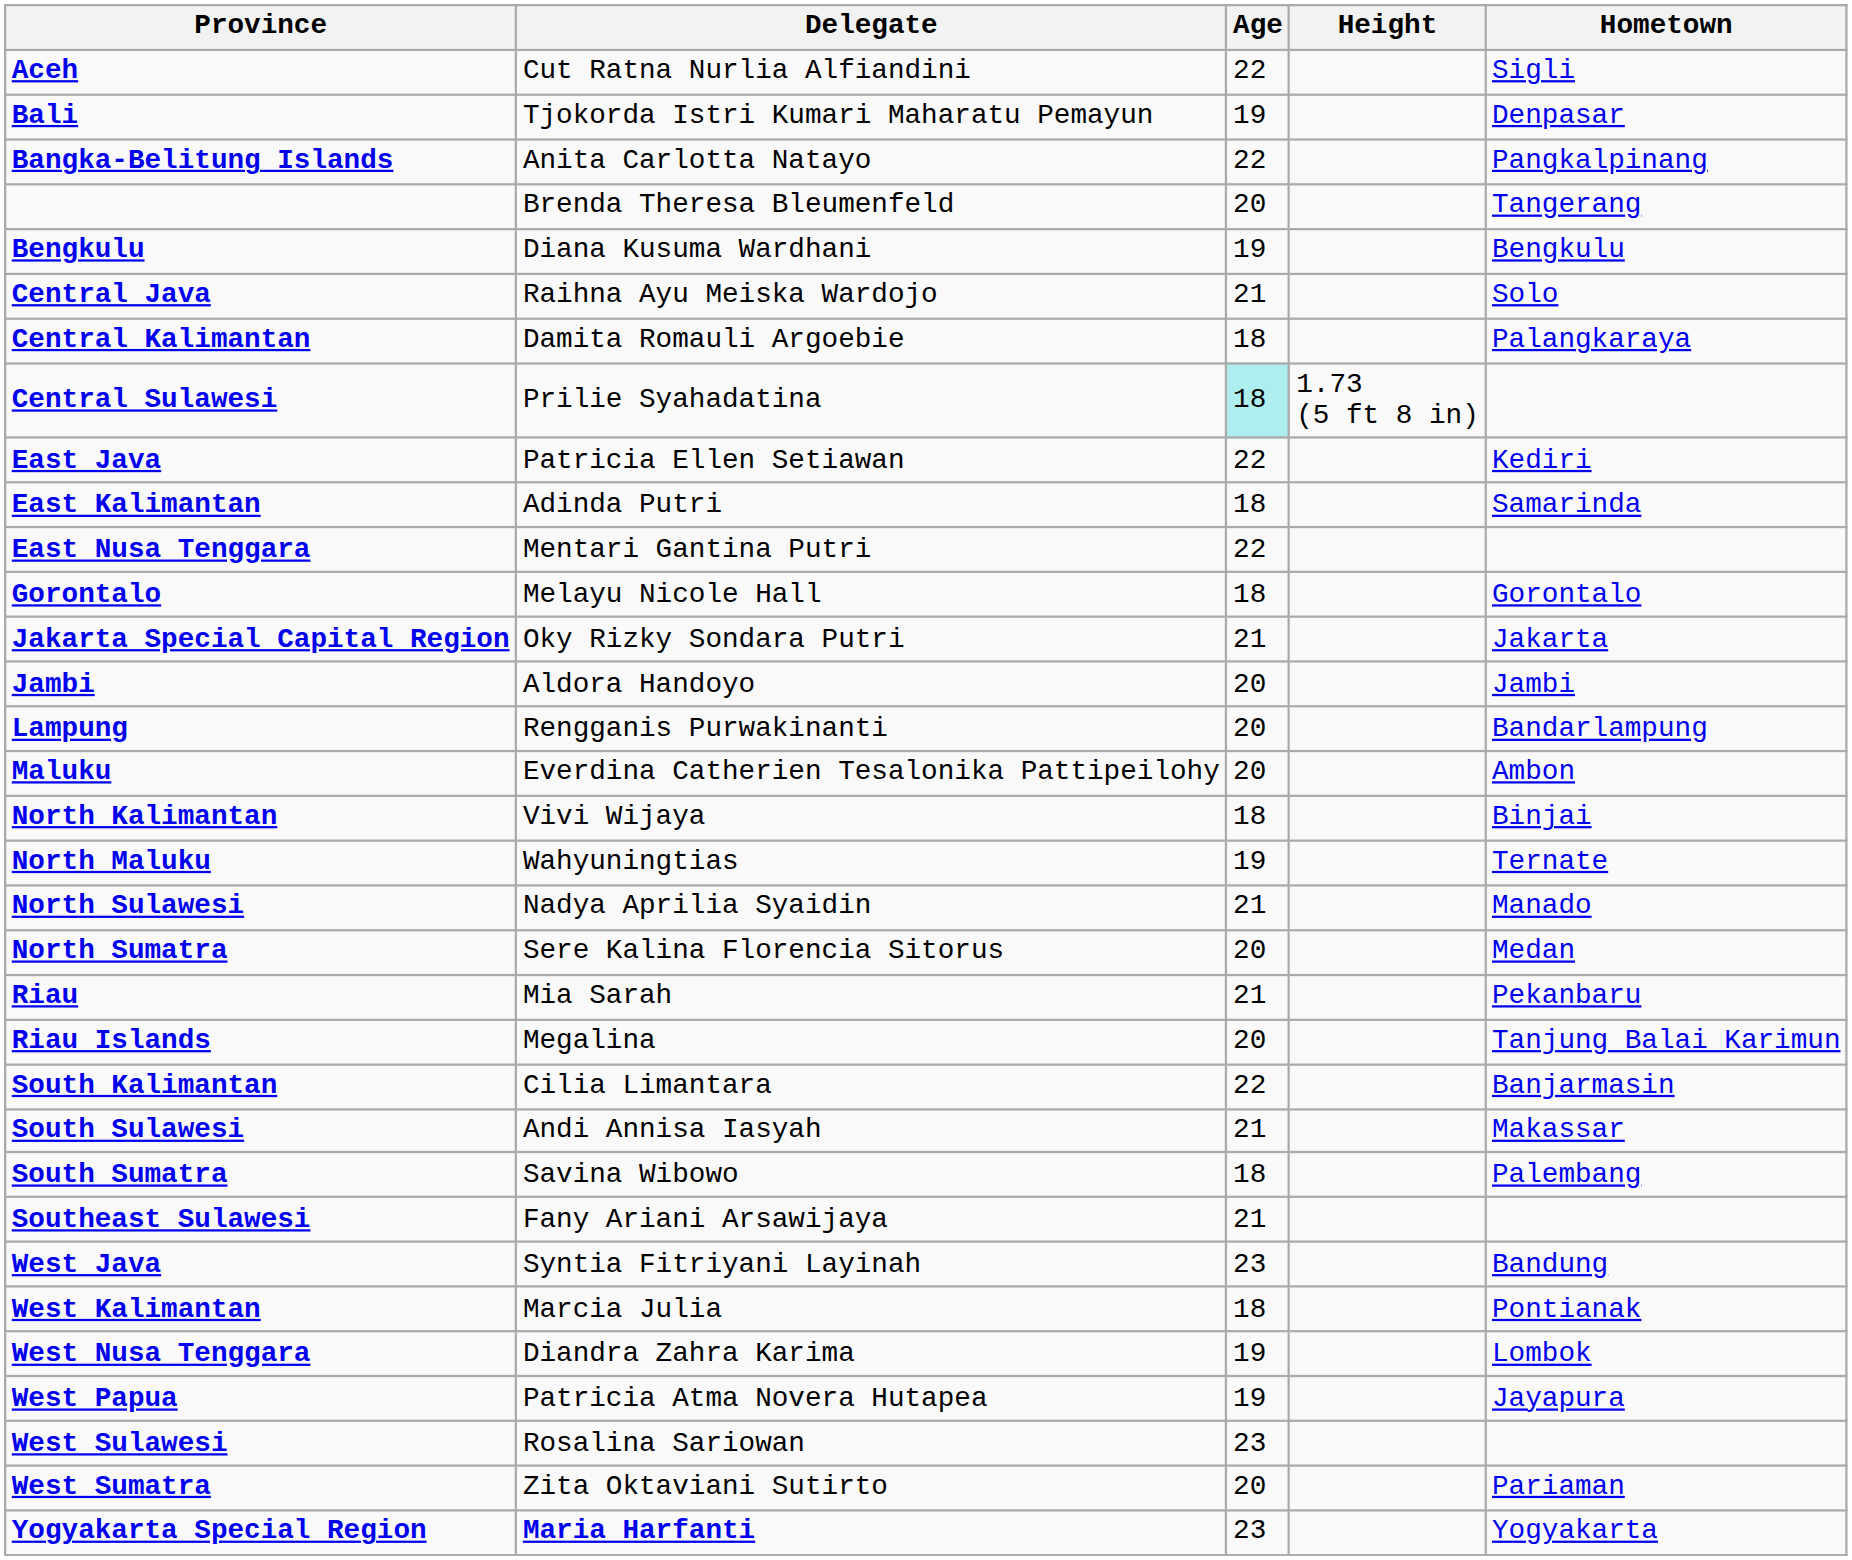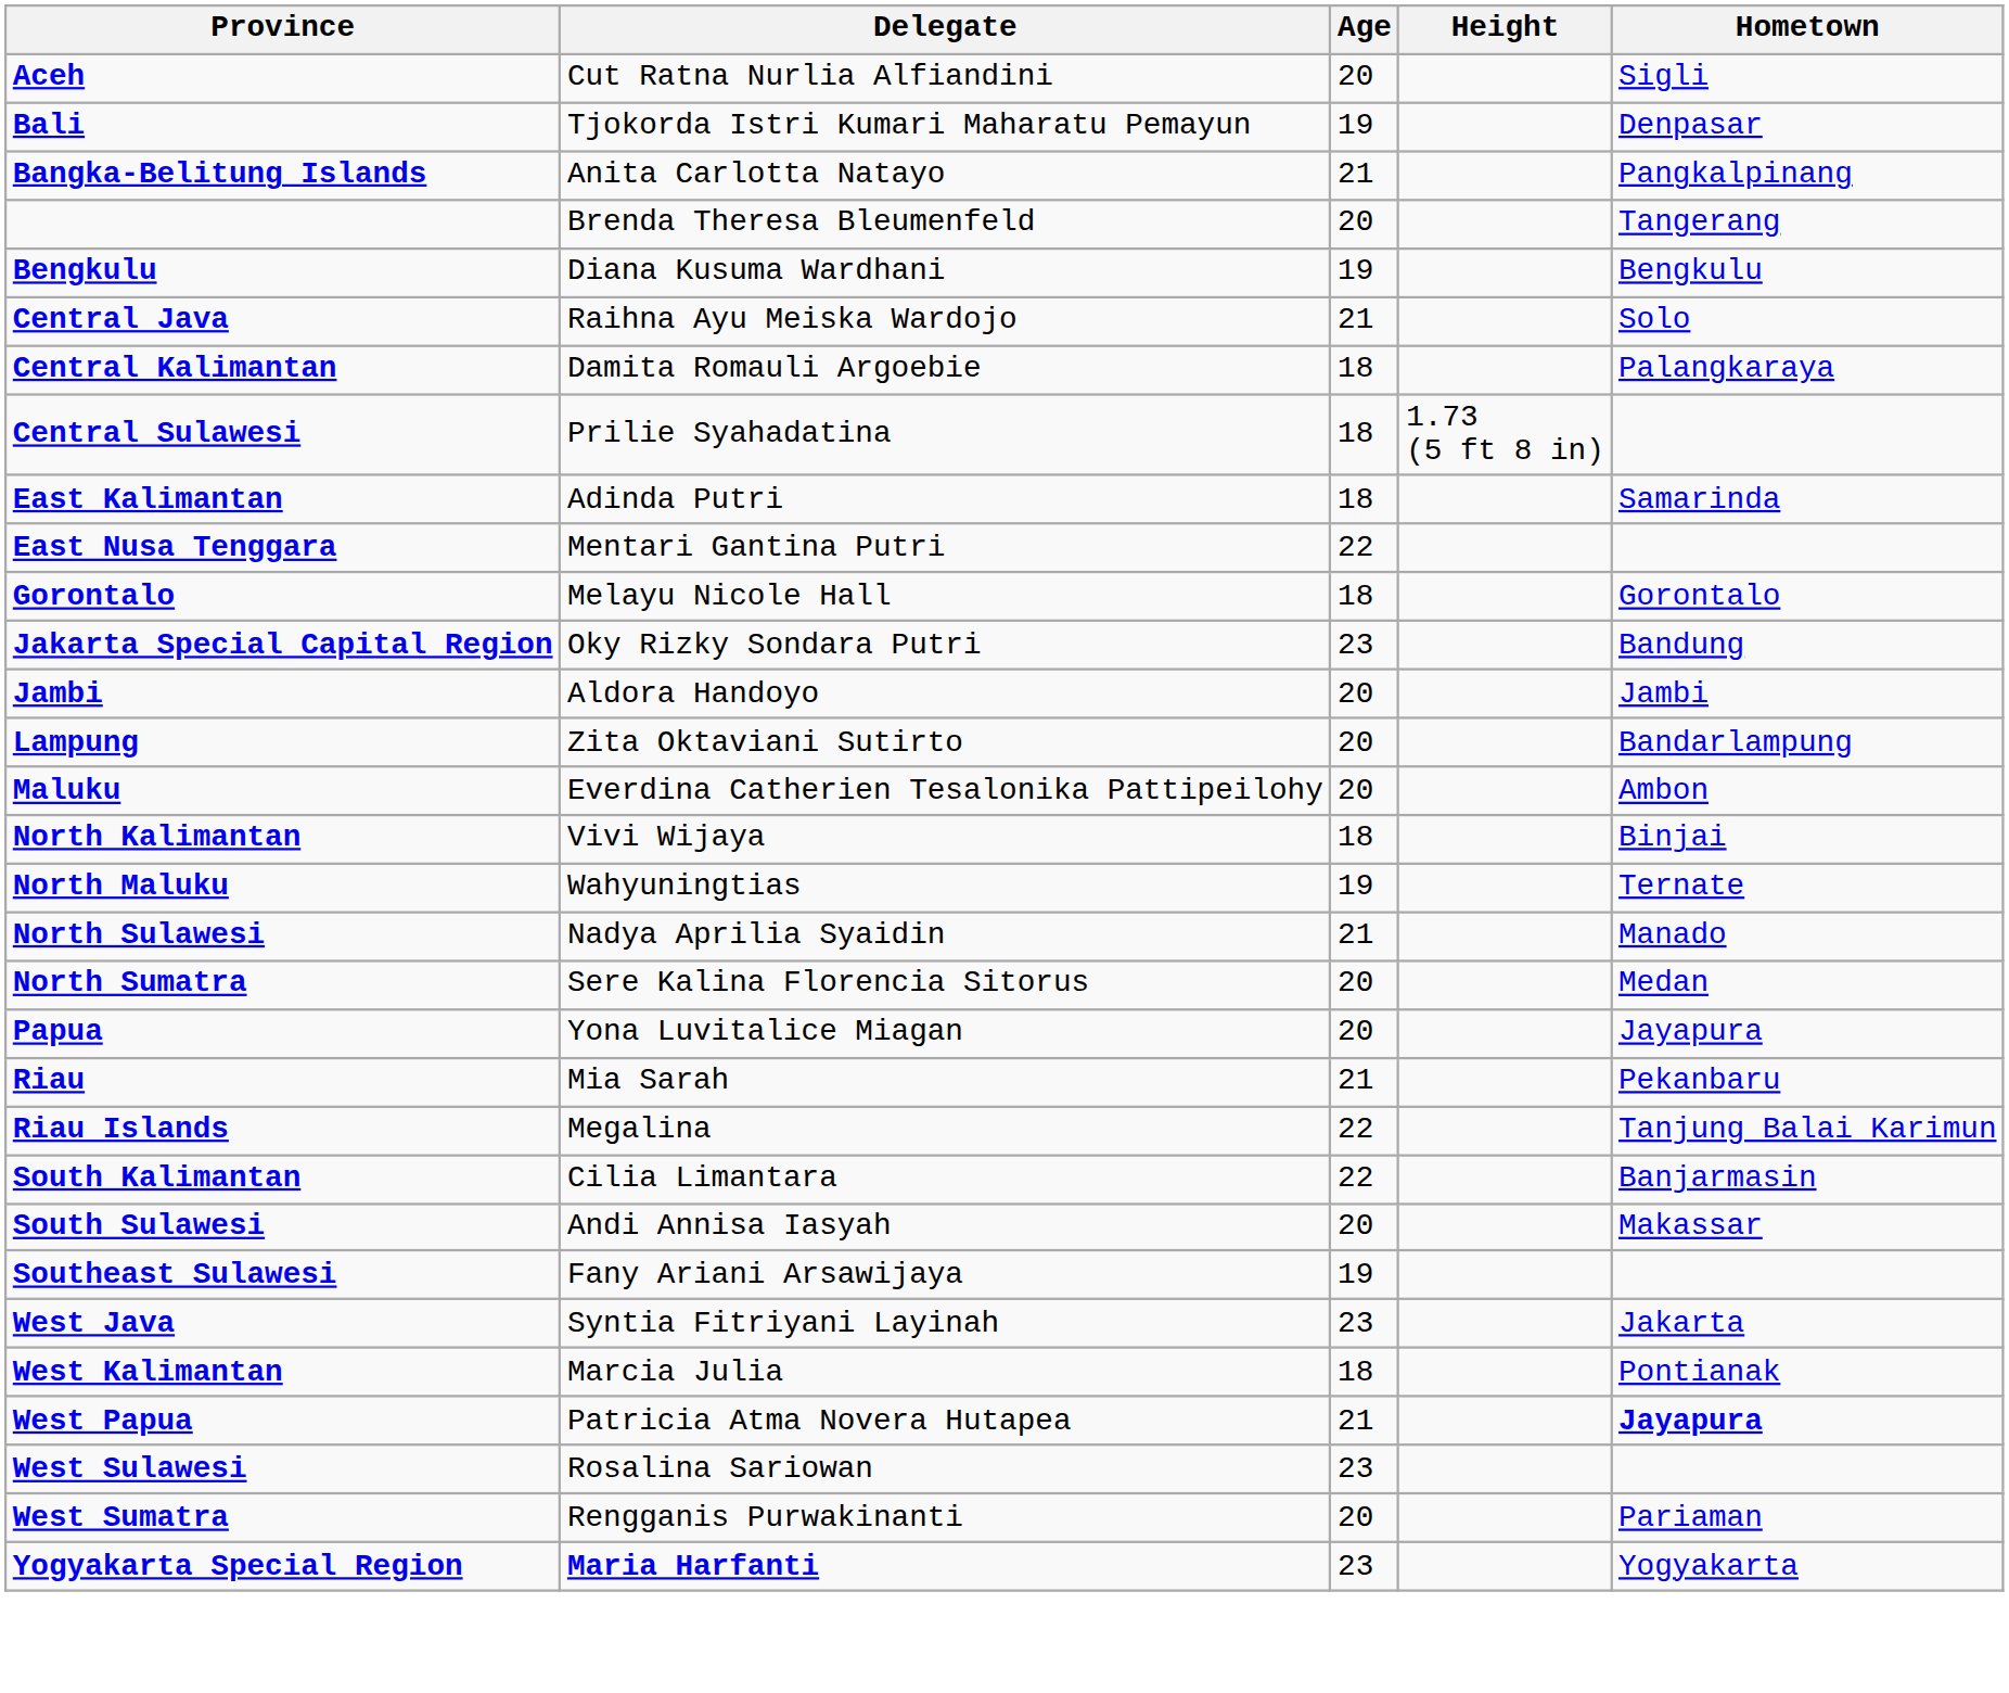Aceh | Age: 22 -> 20
Bangka-Belitung Islands | Age: 22 -> 21
Central Sulawesi | Age: paleturquoise background -> no background
- row: East Java | Patricia Ellen Setiawan | 22 | Kediri
Jakarta Special Capital Region | Age: 21 -> 23
Jakarta Special Capital Region | Hometown: Jakarta -> Bandung
Lampung | Delegate: Rengganis Purwakinanti -> Zita Oktaviani Sutirto
+ row: Papua | Yona Luvitalice Miagan | 20 | Jayapura
Riau Islands | Age: 20 -> 22
South Sulawesi | Age: 21 -> 20
- row: South Sumatra | Savina Wibowo | 18 | Palembang
Southeast Sulawesi | Age: 21 -> 19
West Java | Hometown: Bandung -> Jakarta
- row: West Nusa Tenggara | Diandra Zahra Karima | 19 | Lombok
West Papua | Age: 19 -> 21
West Papua | Hometown: normal -> bold
West Sumatra | Delegate: Zita Oktaviani Sutirto -> Rengganis Purwakinanti
